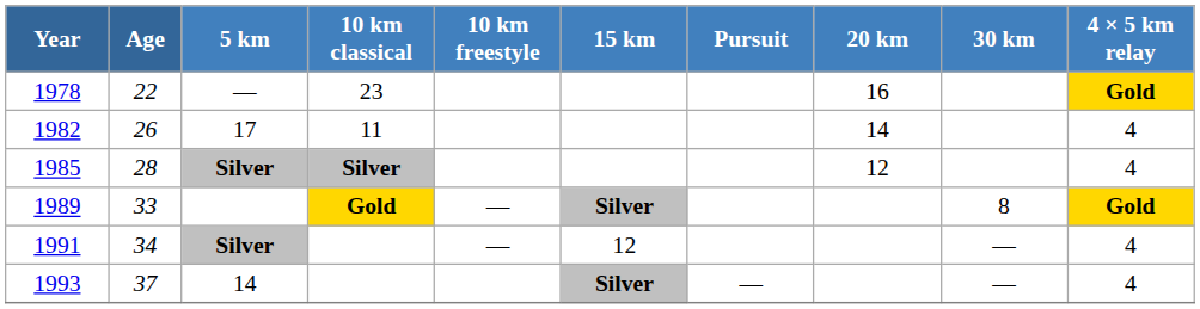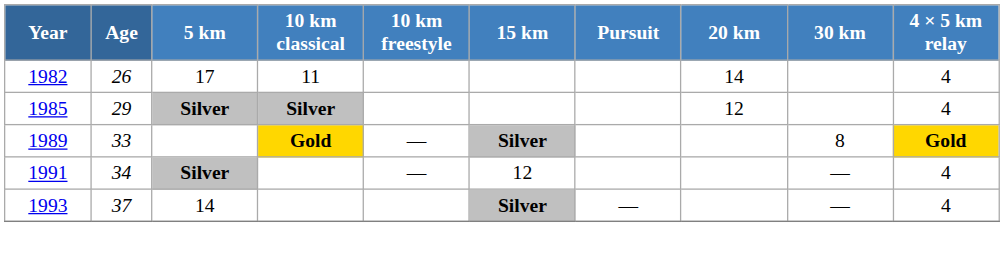- row: 1978 | 22 | — | 23 | 16 | Gold
1985 | Age: 28 -> 29
